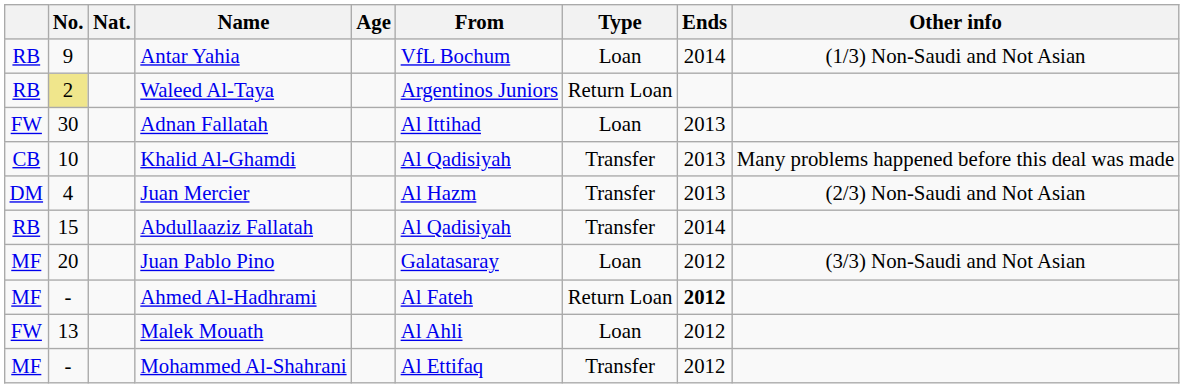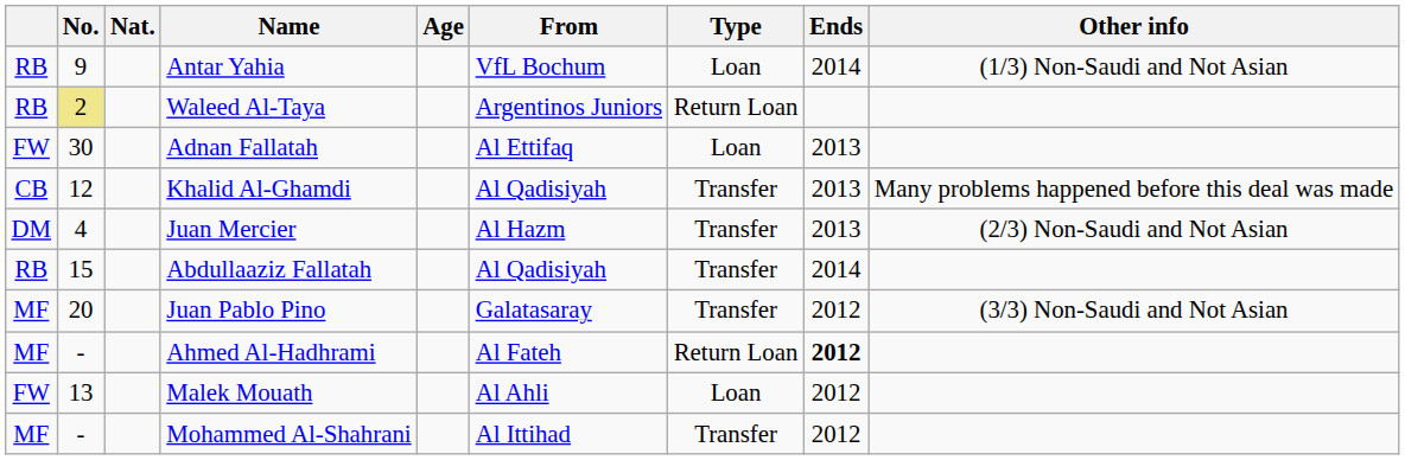Adnan Fallatah | From: Al Ittihad -> Al Ettifaq
Khalid Al-Ghamdi | No.: 10 -> 12
Juan Pablo Pino | Type: Loan -> Transfer
Mohammed Al-Shahrani | From: Al Ettifaq -> Al Ittihad
